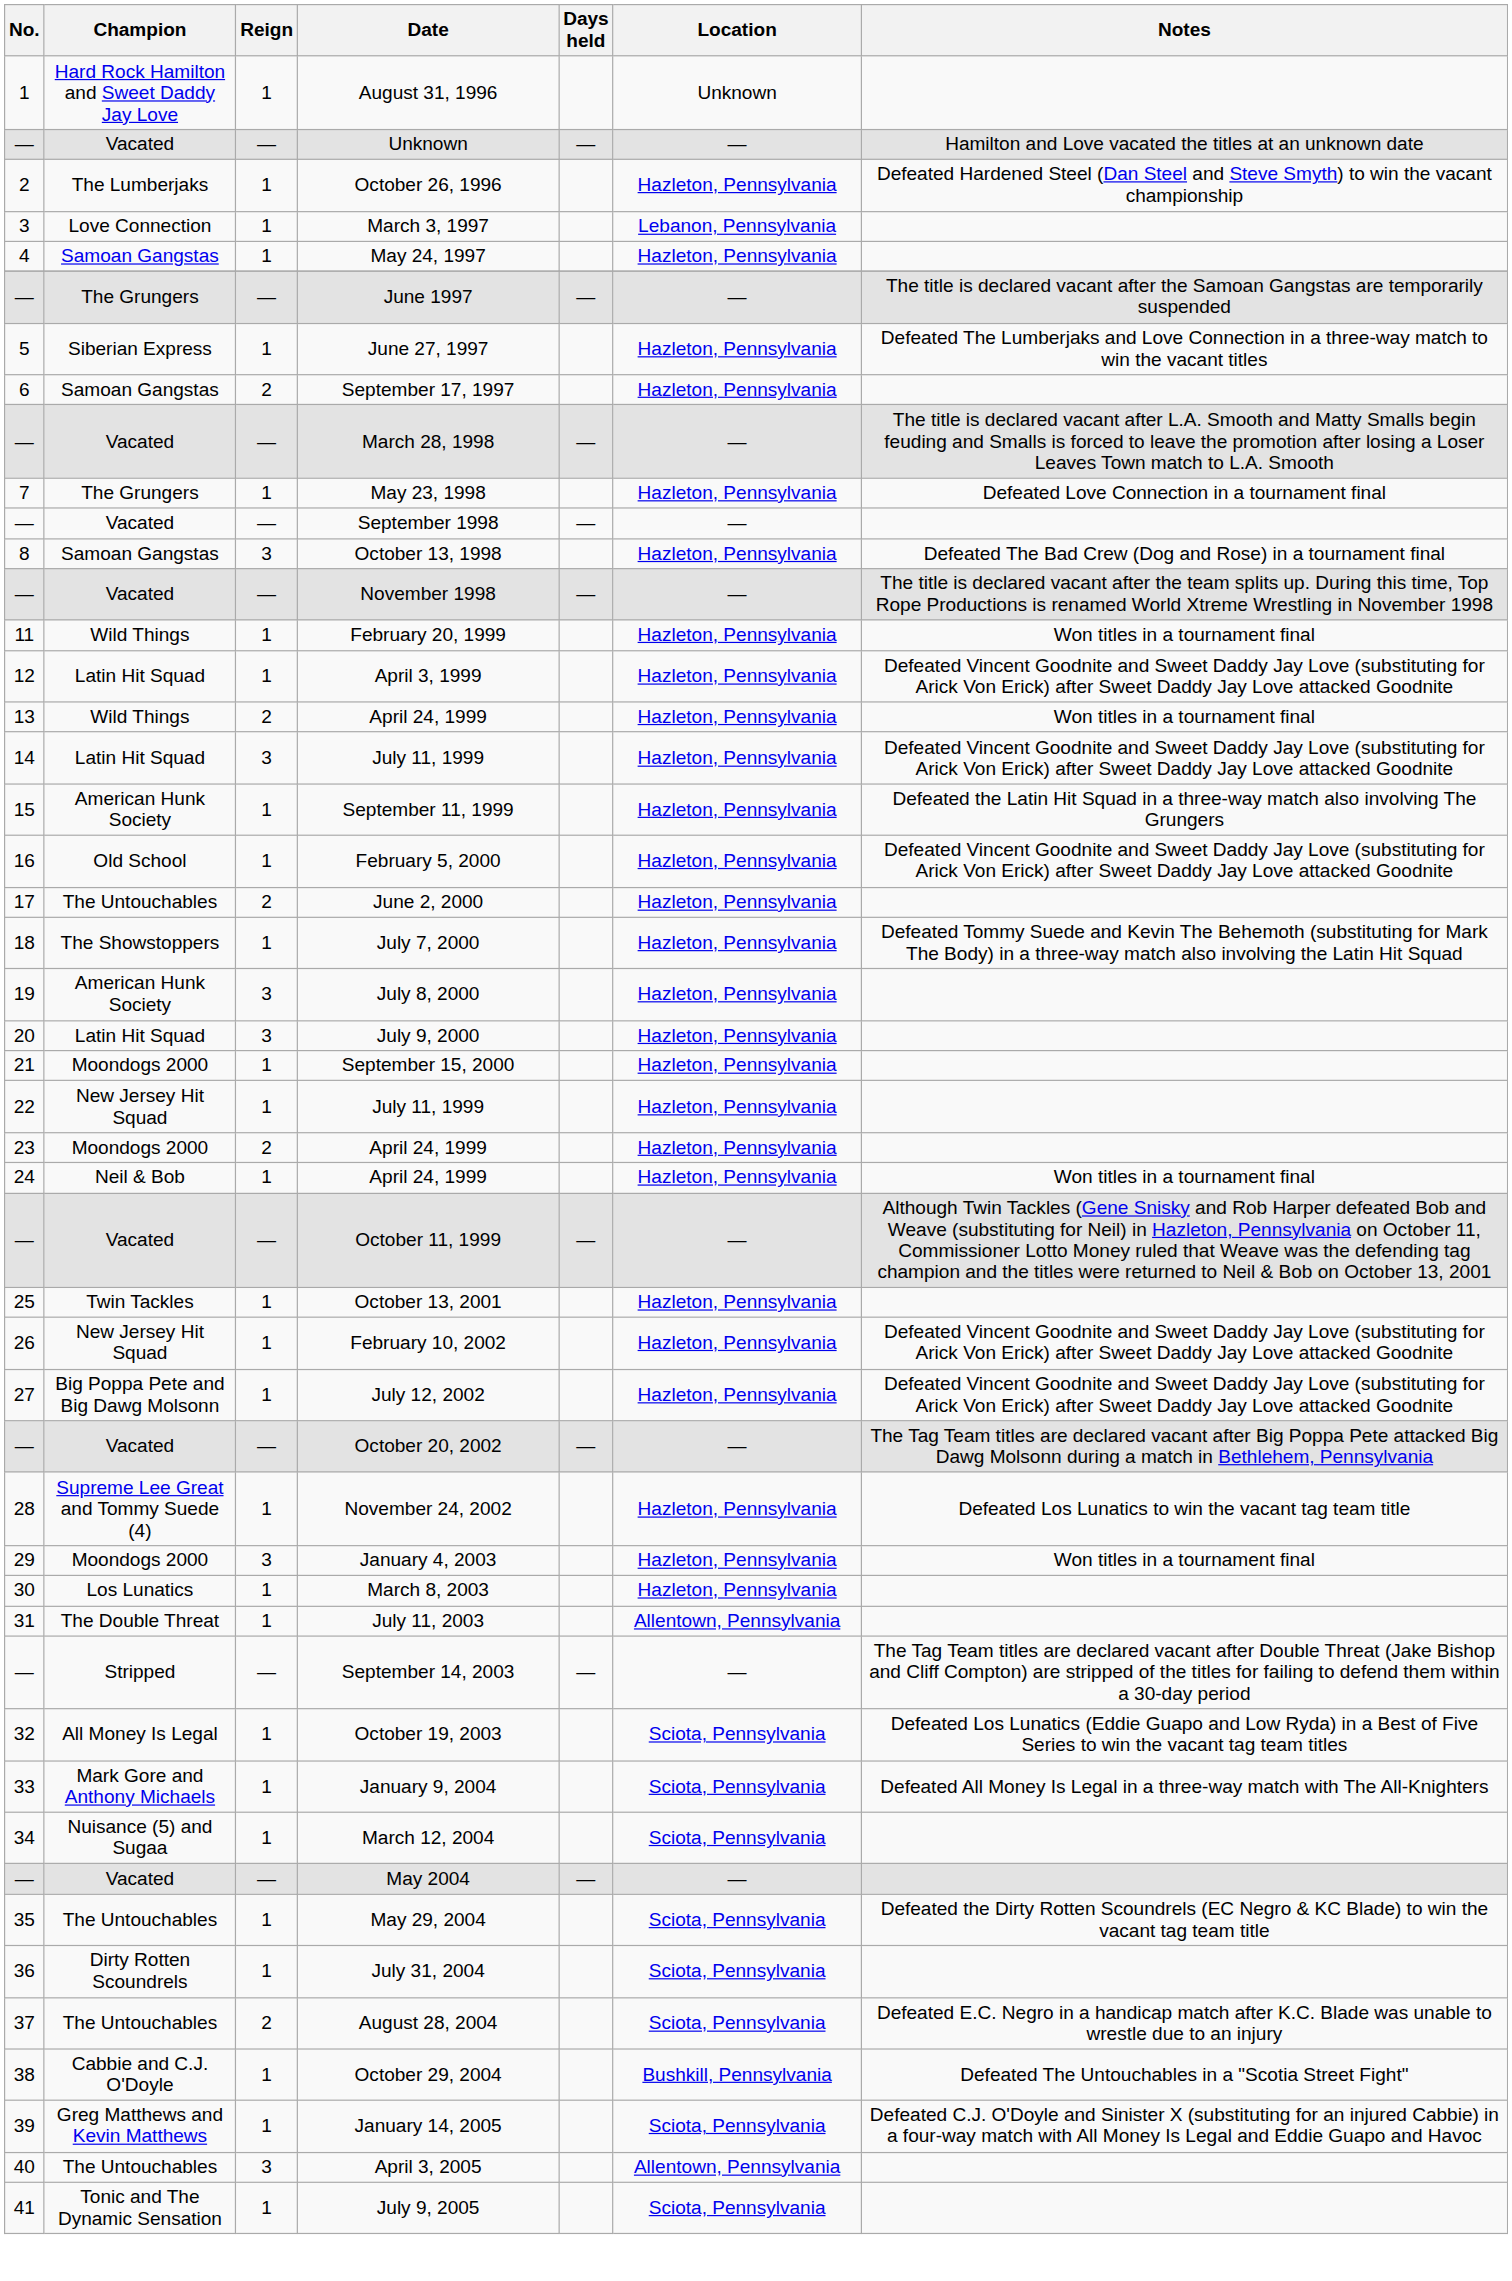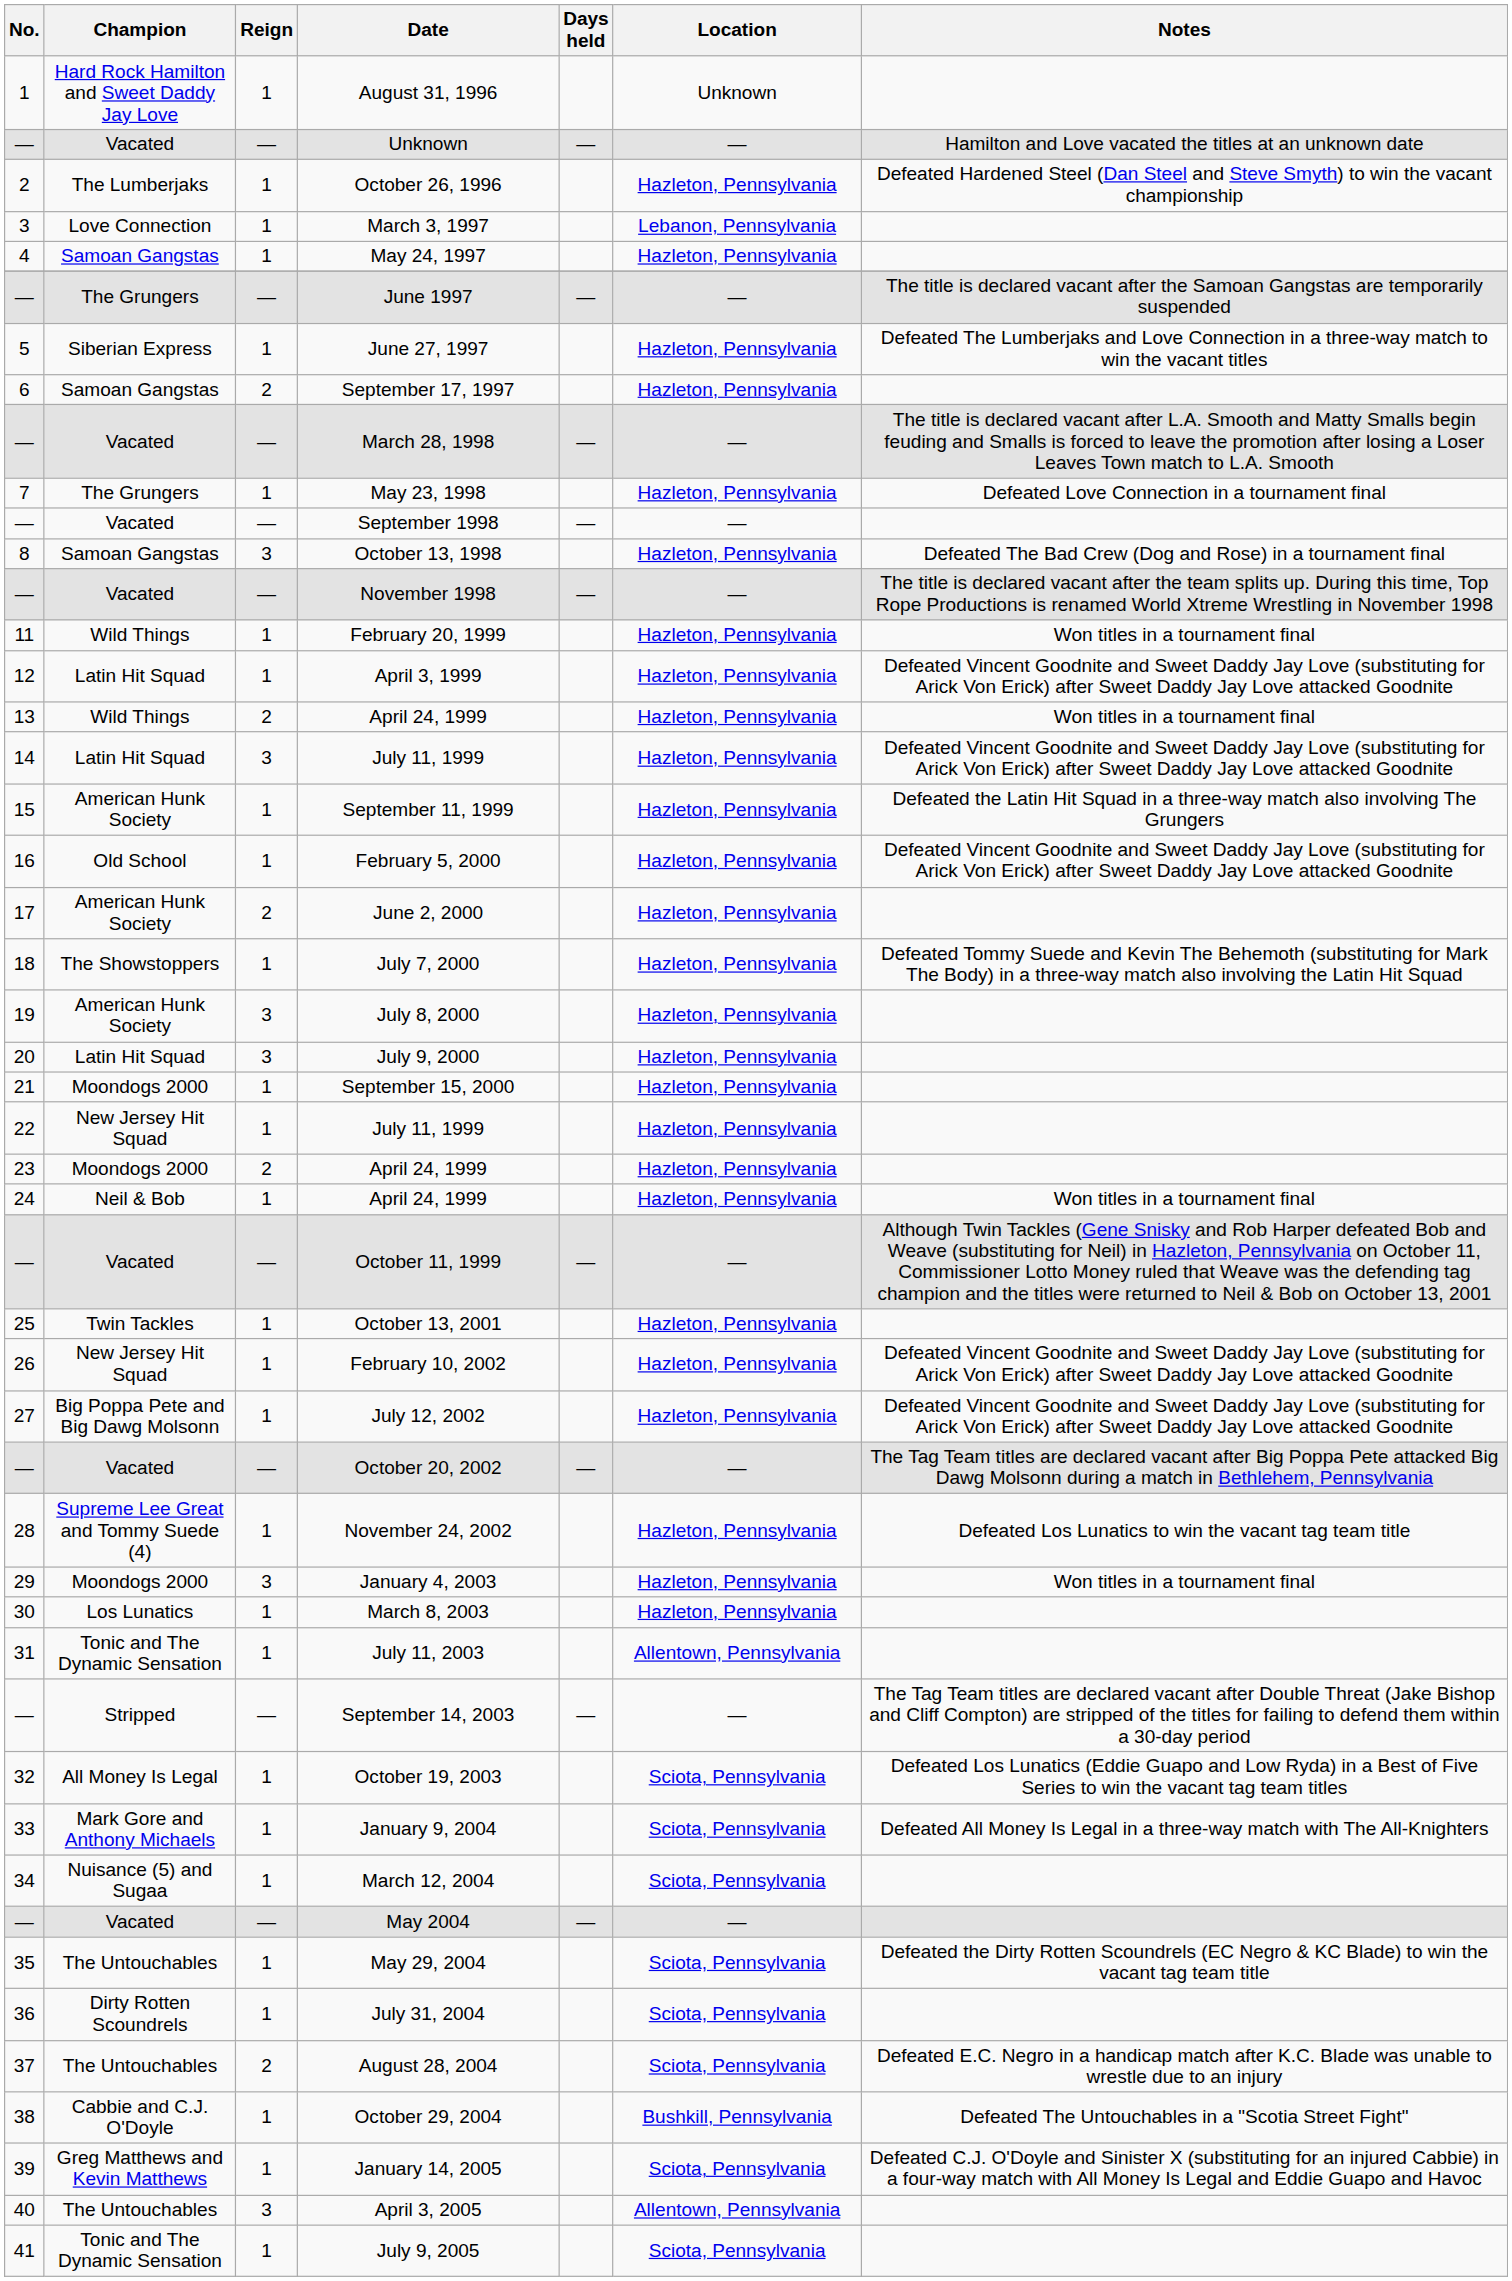June 2, 2000 | Champion: The Untouchables -> American Hunk Society
July 11, 2003 | Champion: The Double Threat -> Tonic and The Dynamic Sensation
